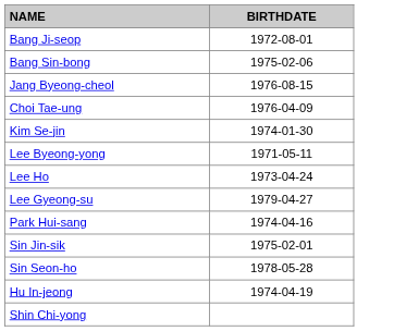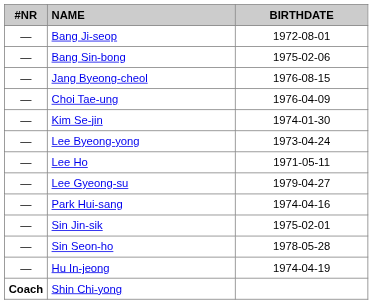+ column: #NR | — | — | — | — | — | — | — | — | — | — | — | — | Coach
Lee Byeong-yong | BIRTHDATE: 1971-05-11 -> 1973-04-24
Lee Ho | BIRTHDATE: 1973-04-24 -> 1971-05-11
